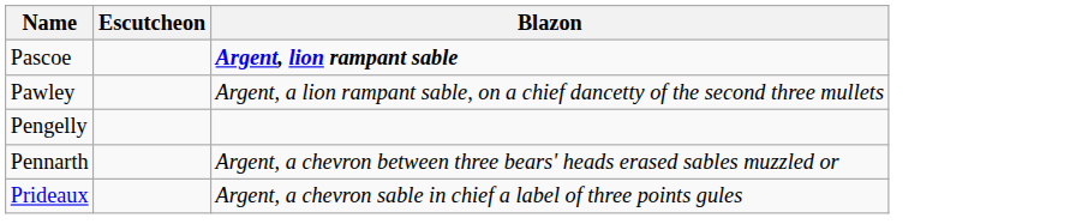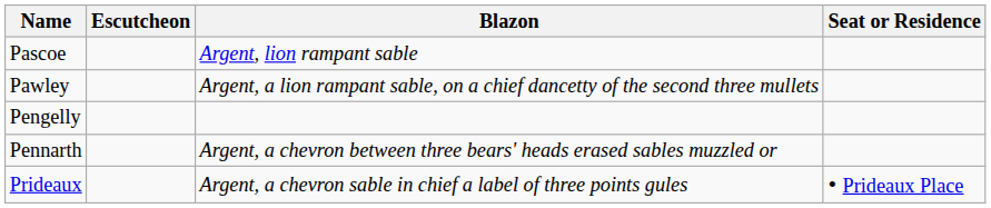+ column: Seat or Residence | • Prideaux Place
Pascoe | Blazon: bold -> normal
